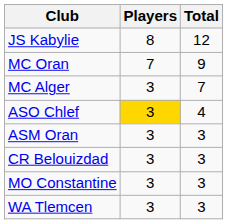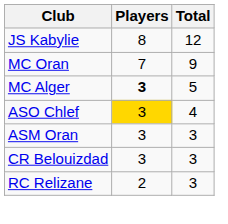MC Alger | Players: normal -> bold
MC Alger | Total: 7 -> 5
- row: MO Constantine | 3 | 3
+ row: RC Relizane | 2 | 3
- row: WA Tlemcen | 3 | 3
